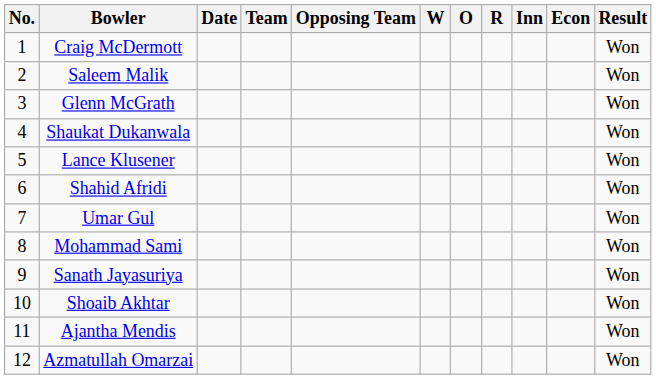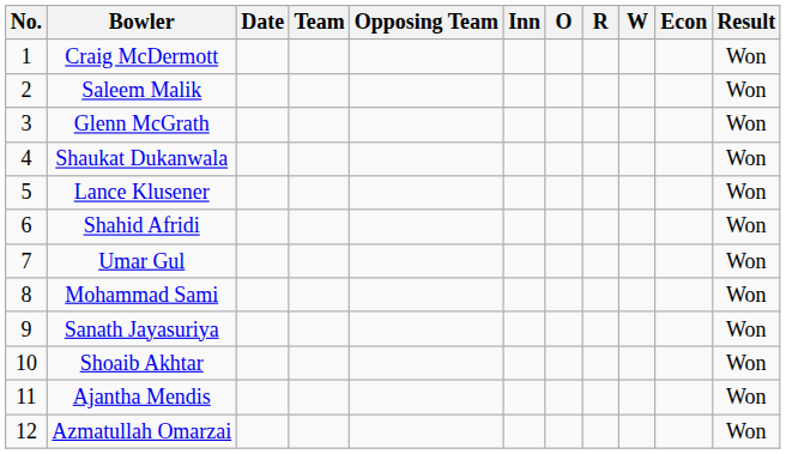columns swapped: Inn <-> W
